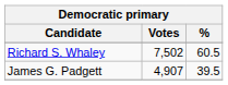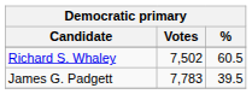James G. Padgett | Votes: 4,907 -> 7,783
